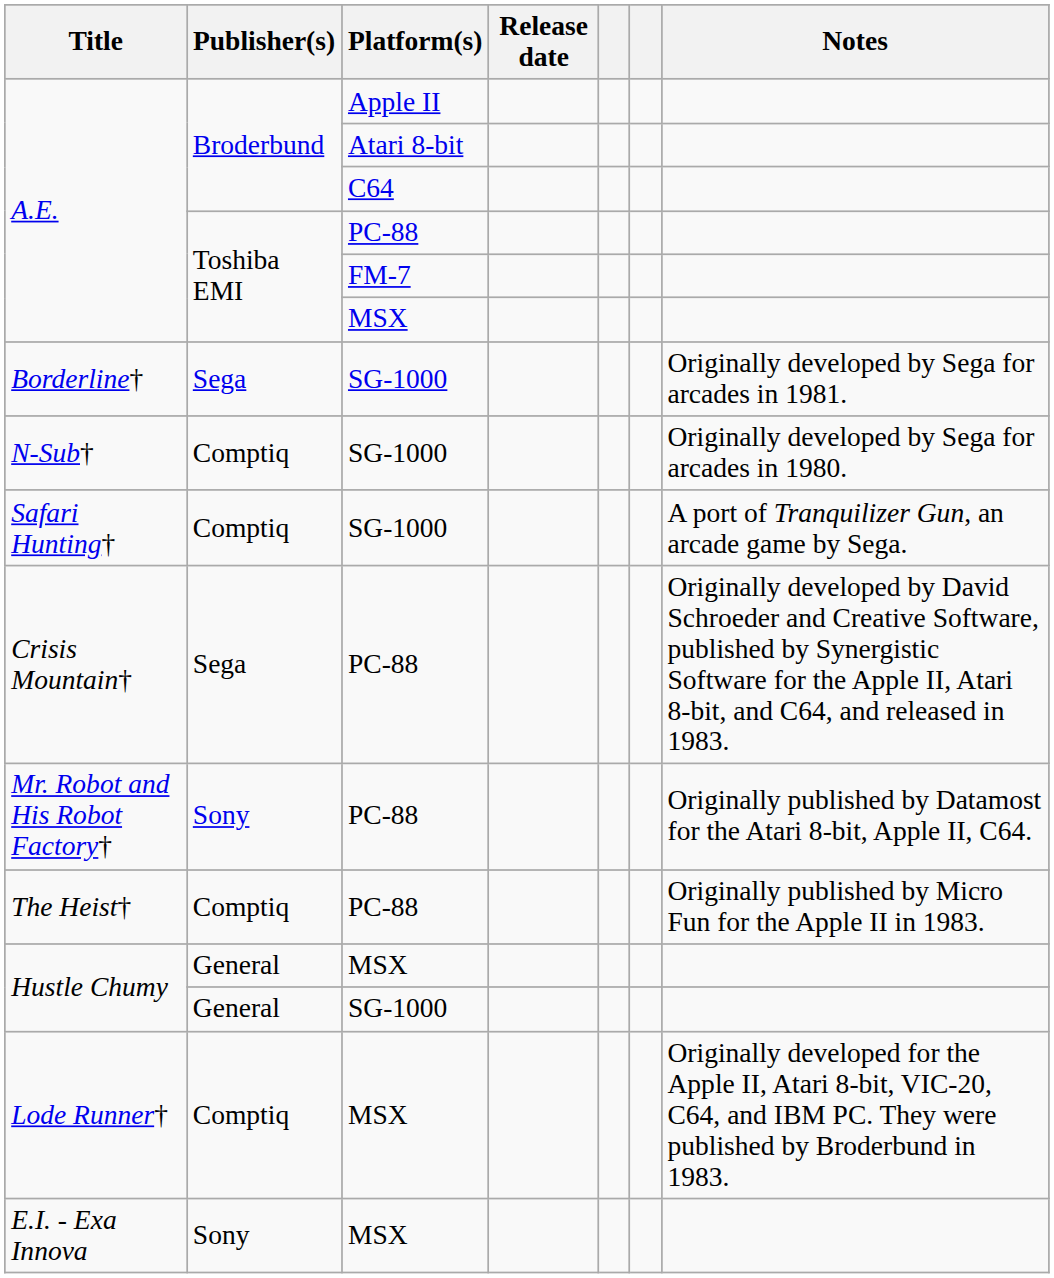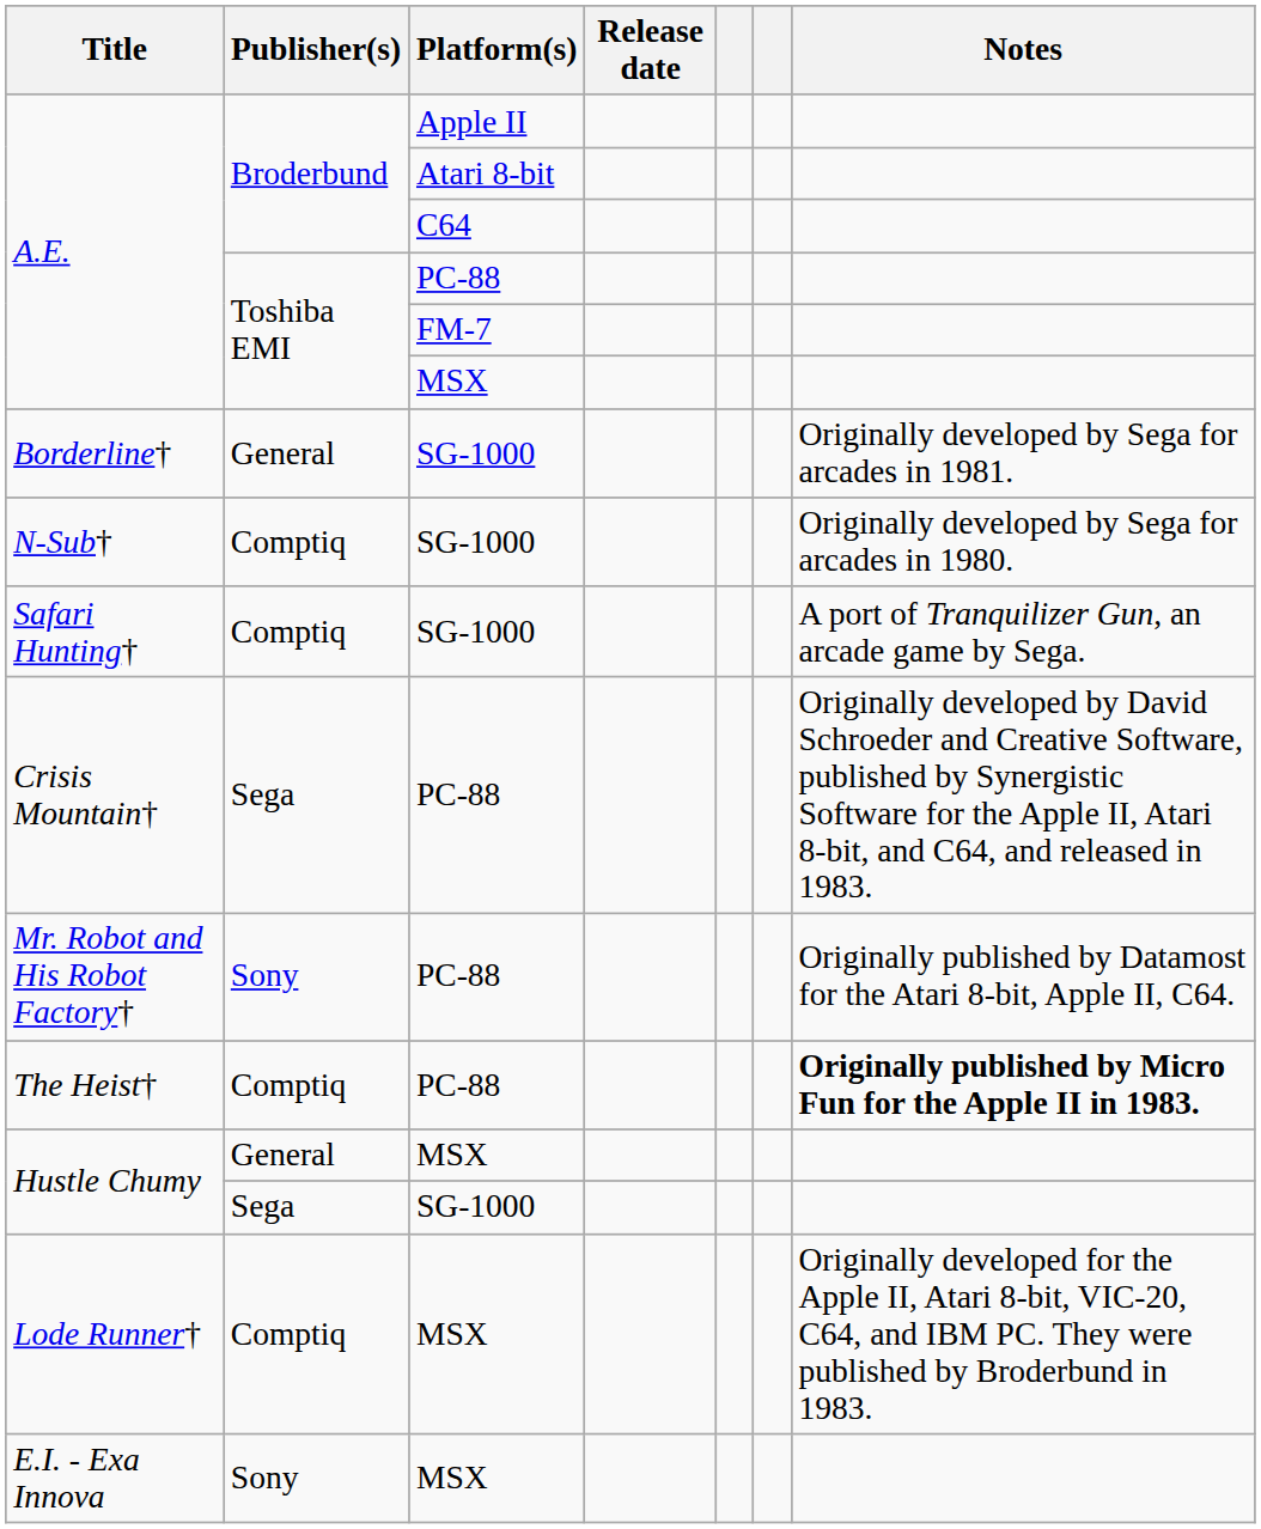Borderline† | Publisher(s): Sega -> General
The Heist† | Notes: normal -> bold
Hustle Chumy / SG-1000 | Publisher(s): General -> Sega
